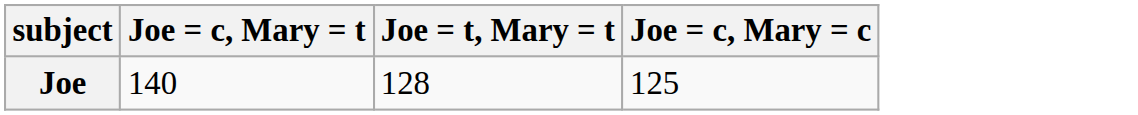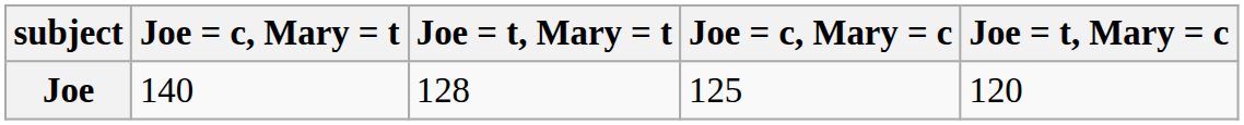+ column: Joe = t, Mary = c | 120
